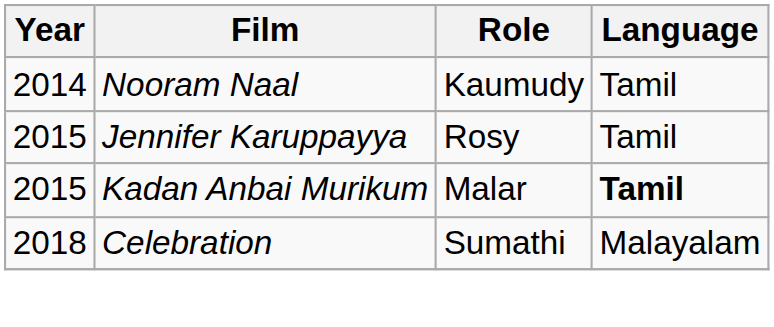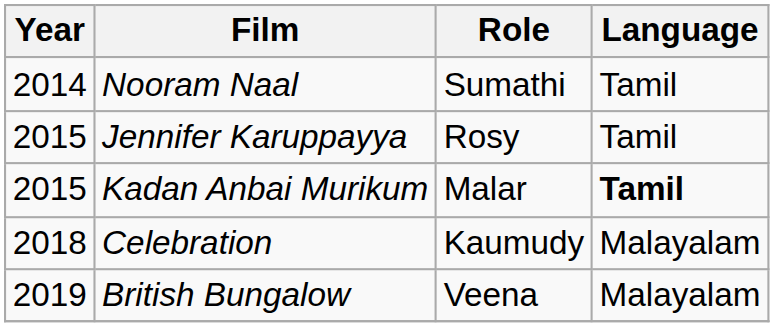Nooram Naal | Role: Kaumudy -> Sumathi
Celebration | Role: Sumathi -> Kaumudy
+ row: 2019 | British Bungalow | Veena | Malayalam
